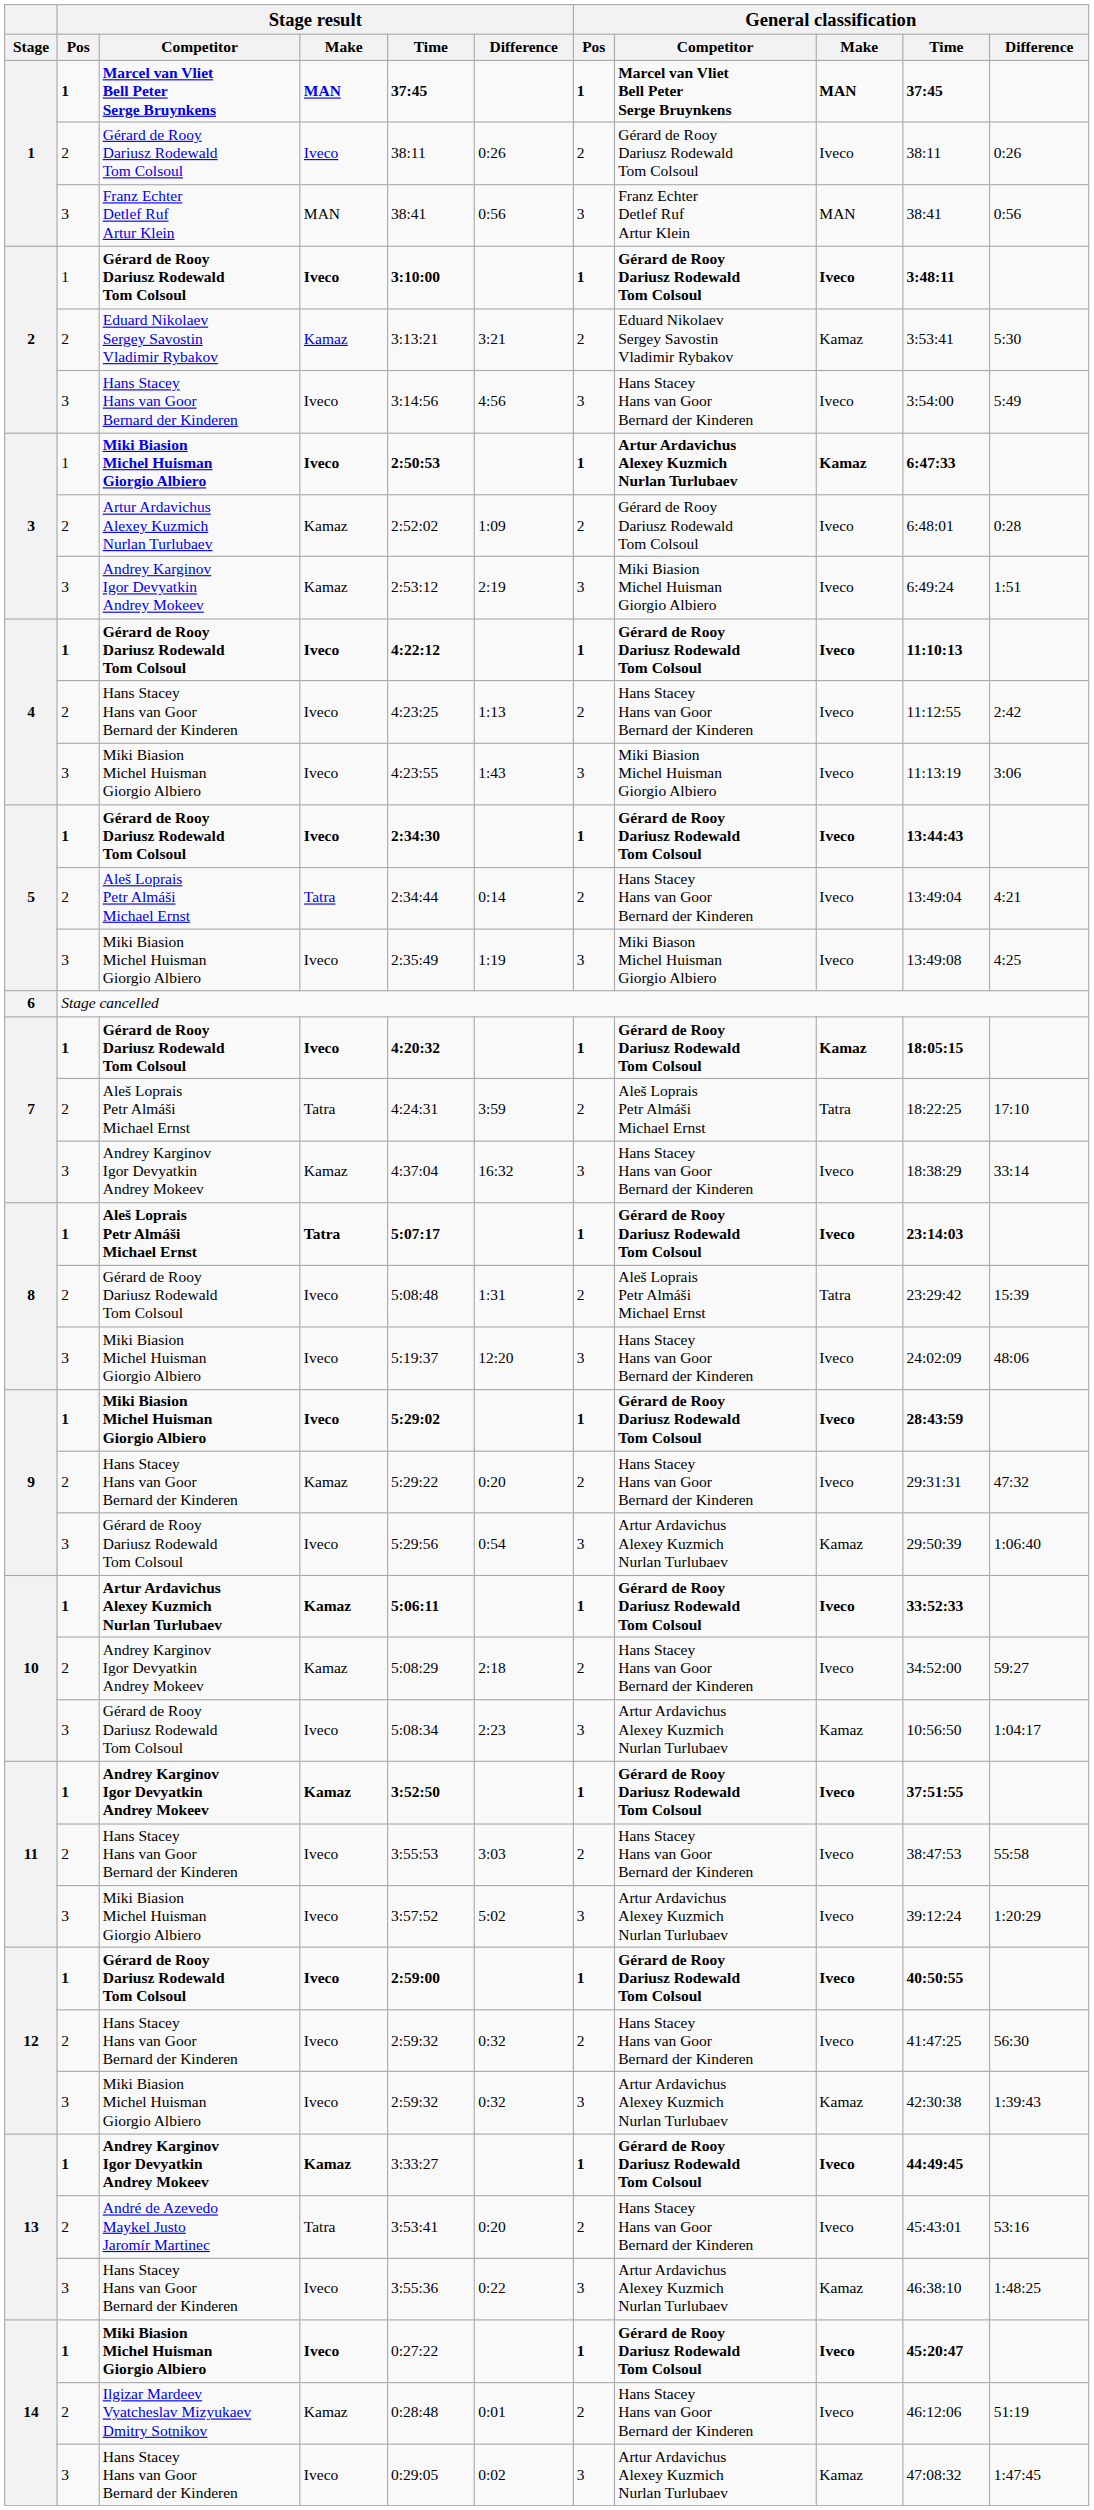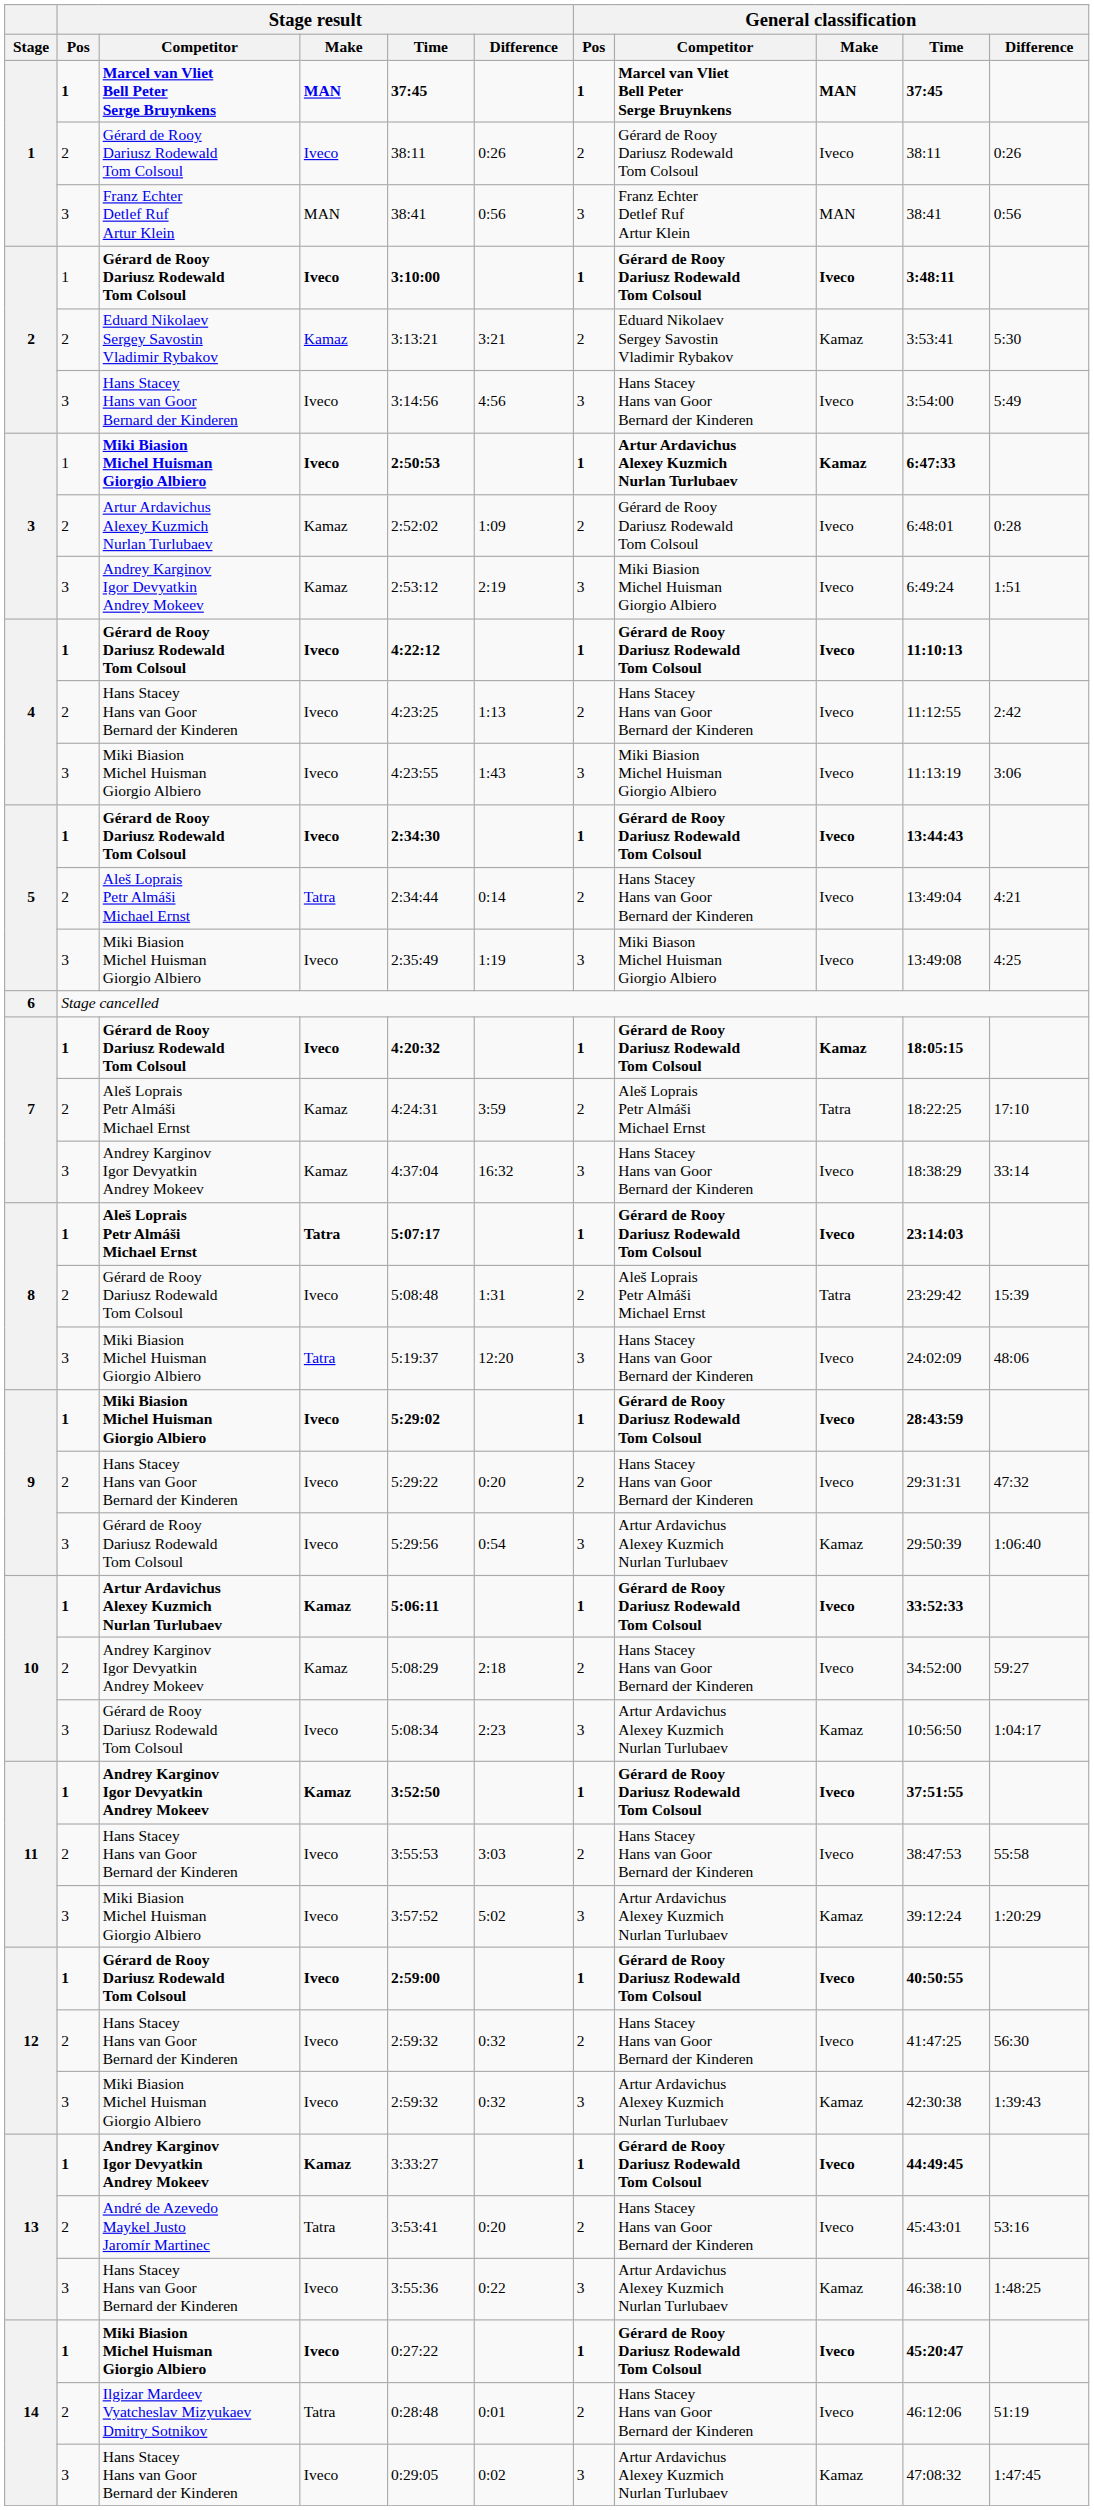7 / Aleš Loprais Petr Almáši Michael Ernst | Stage result / Make: Tatra -> Kamaz
8 / Miki Biasion Michel Huisman Giorgio Albiero | Stage result / Make: Iveco -> Tatra
9 / Hans Stacey Hans van Goor Bernard der Kinderen | Stage result / Make: Kamaz -> Iveco
11 / Miki Biasion Michel Huisman Giorgio Albiero | General classification / Make: Iveco -> Kamaz
14 / Ilgizar Mardeev Vyatcheslav Mizyukaev Dmitry Sotnikov | Stage result / Make: Kamaz -> Tatra
